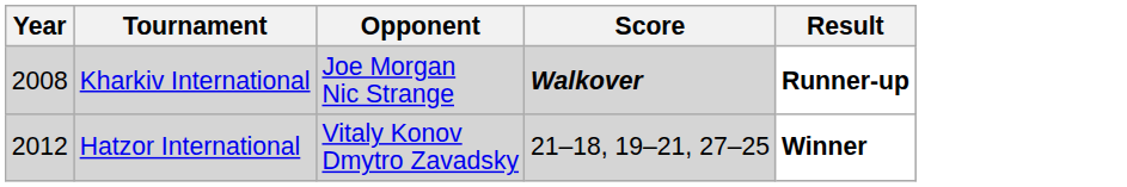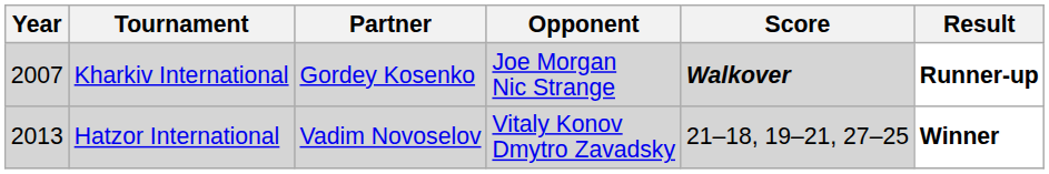+ column: Partner | Gordey Kosenko | Vadim Novoselov
Kharkiv International | Year: 2008 -> 2007
Hatzor International | Year: 2012 -> 2013
